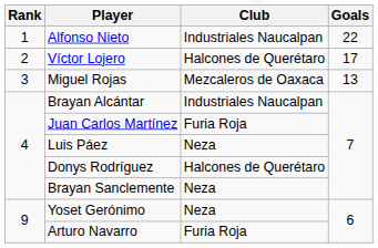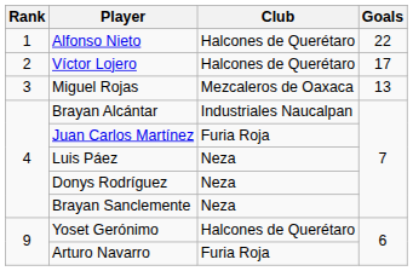Alfonso Nieto | Club: Industriales Naucalpan -> Halcones de Querétaro
Donys Rodríguez | Club: Halcones de Querétaro -> Neza
Yoset Gerónimo | Club: Neza -> Halcones de Querétaro
